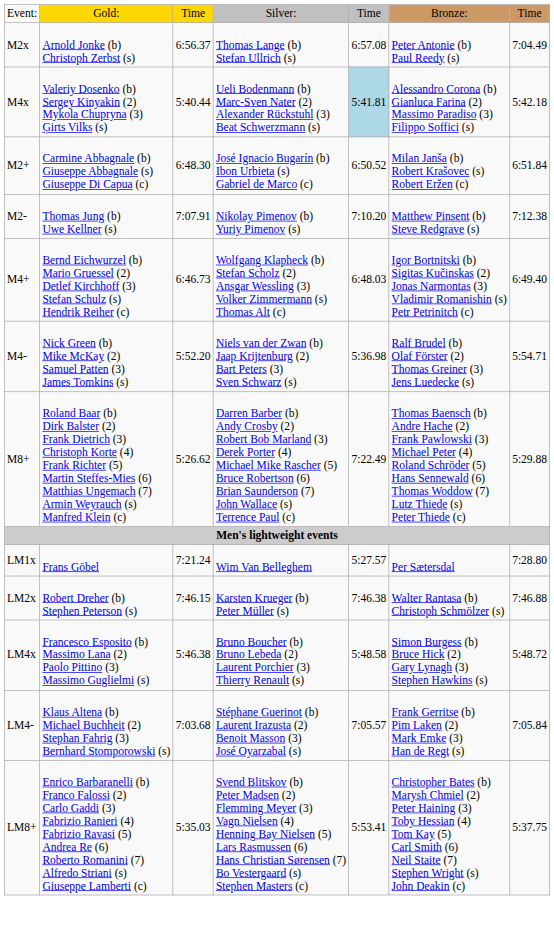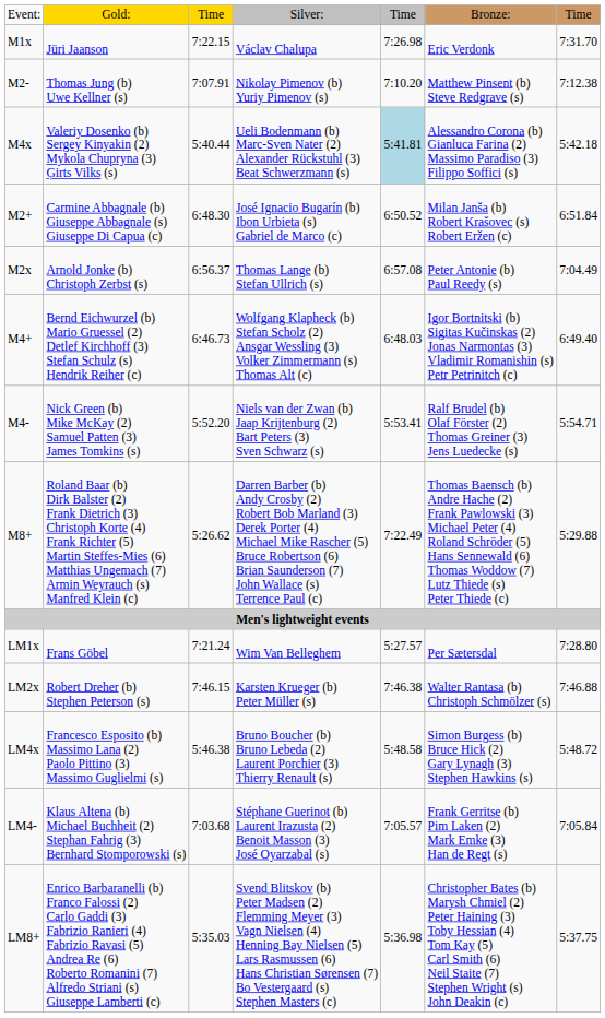+ row: M1x | Jüri Jaanson | 7:22.15 | Václav Chalupa | 7:26.98 | Eric Verdonk | 7:31.70
rows swapped: M2x <-> M2-
M4- | column 5: 5:36.98 -> 5:53.41
LM8+ | column 5: 5:53.41 -> 5:36.98
